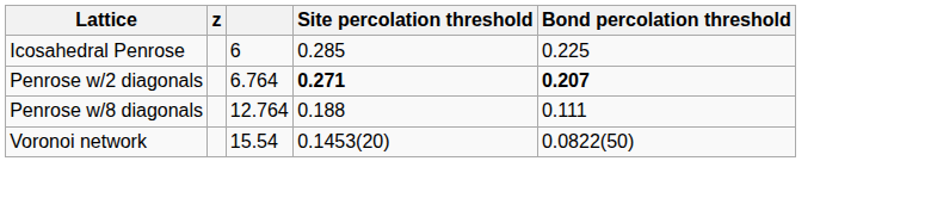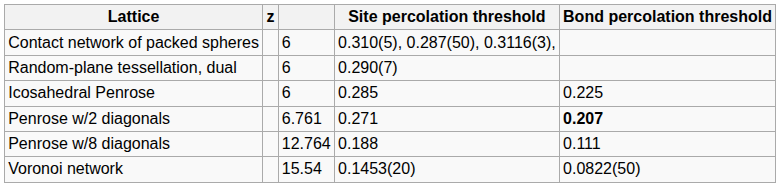+ row: Contact network of packed spheres | 6 | 0.310(5), 0.287(50), 0.3116(3),
+ row: Random-plane tessellation, dual | 6 | 0.290(7)
Penrose w/2 diagonals | column 3: 6.764 -> 6.761
Penrose w/2 diagonals | Site percolation threshold: bold -> normal
